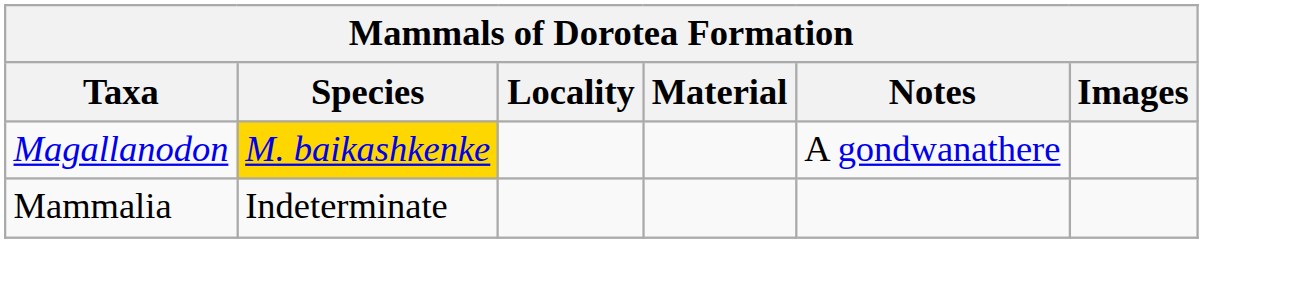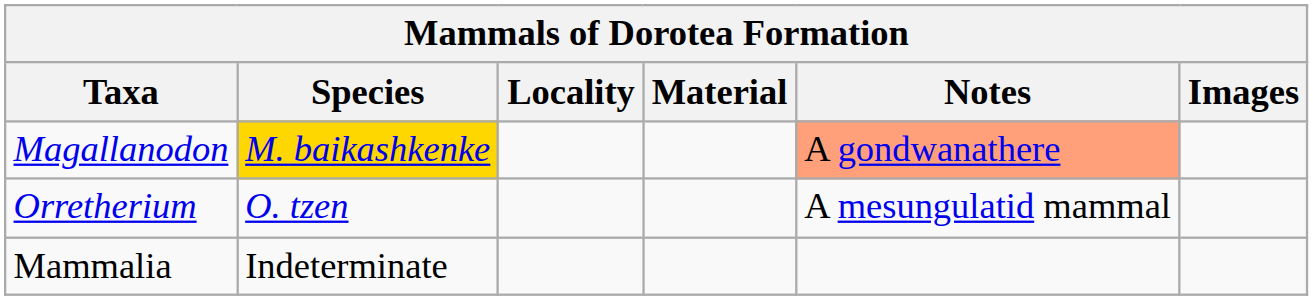Magallanodon | Notes: no background -> lightsalmon background
+ row: Orretherium | O. tzen | A mesungulatid mammal
